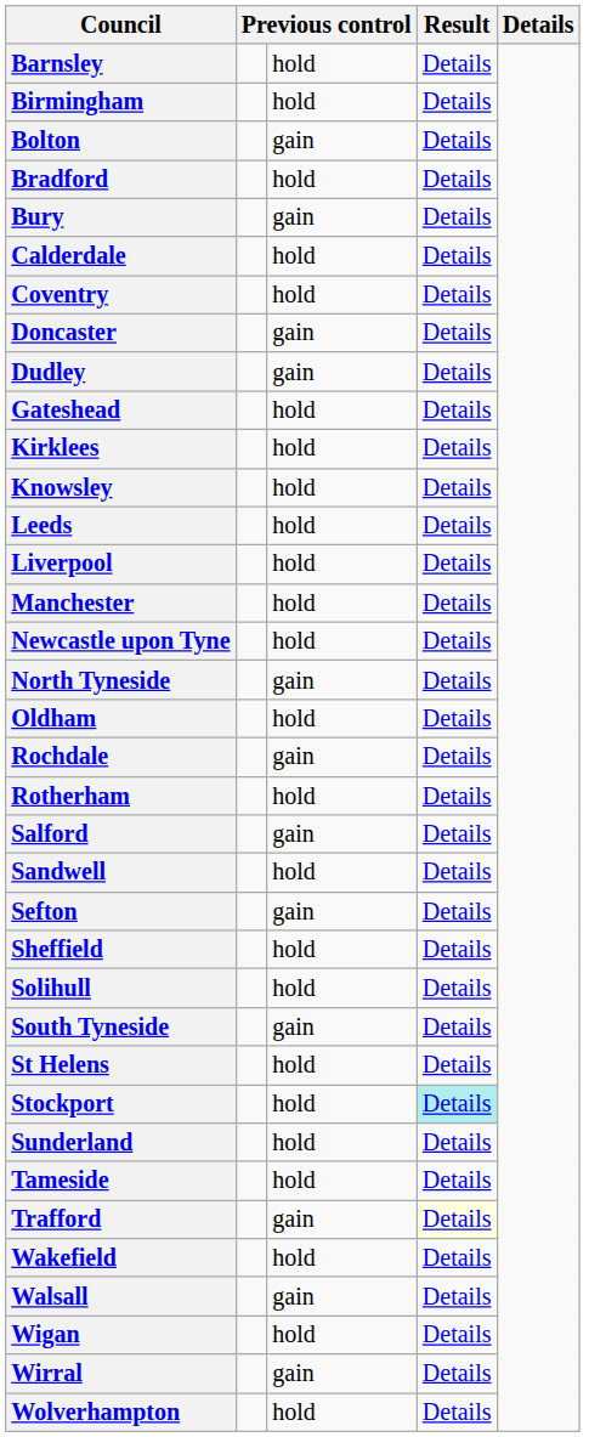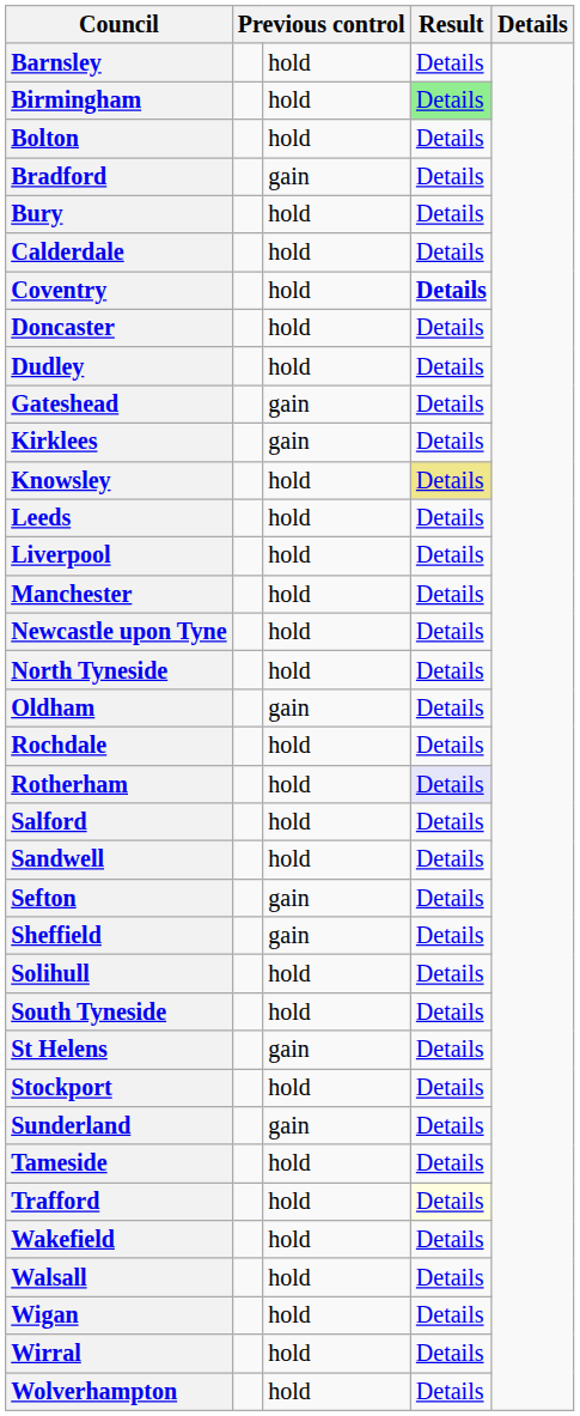Birmingham | column 4: no background -> lightgreen background
Bolton | column 3: gain -> hold
Bradford | column 3: hold -> gain
Bury | column 3: gain -> hold
Coventry | column 4: normal -> bold
Doncaster | column 3: gain -> hold
Dudley | column 3: gain -> hold
Gateshead | column 3: hold -> gain
Kirklees | column 3: hold -> gain
Knowsley | column 4: no background -> khaki background
North Tyneside | column 3: gain -> hold
Oldham | column 3: hold -> gain
Rochdale | column 3: gain -> hold
Rotherham | column 4: no background -> lavender background
Salford | column 3: gain -> hold
Sheffield | column 3: hold -> gain
South Tyneside | column 3: gain -> hold
St Helens | column 3: hold -> gain
Stockport | column 4: paleturquoise background -> no background
Sunderland | column 3: hold -> gain
Trafford | column 3: gain -> hold
Walsall | column 3: gain -> hold
Wirral | column 3: gain -> hold
